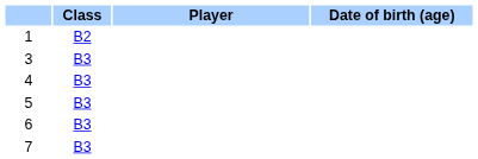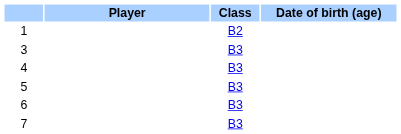columns swapped: Player <-> Class
